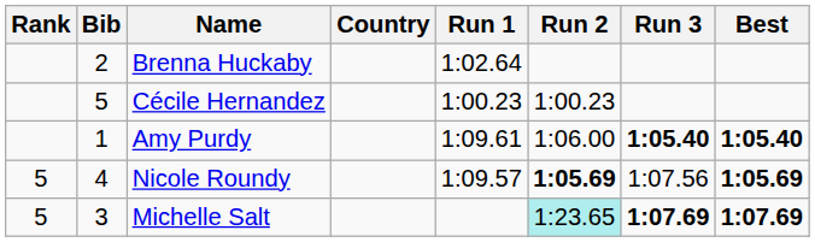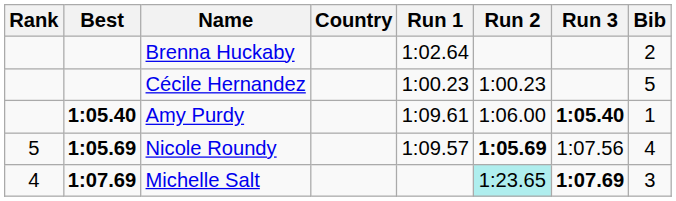columns swapped: Bib <-> Best
Michelle Salt | Rank: 5 -> 4
